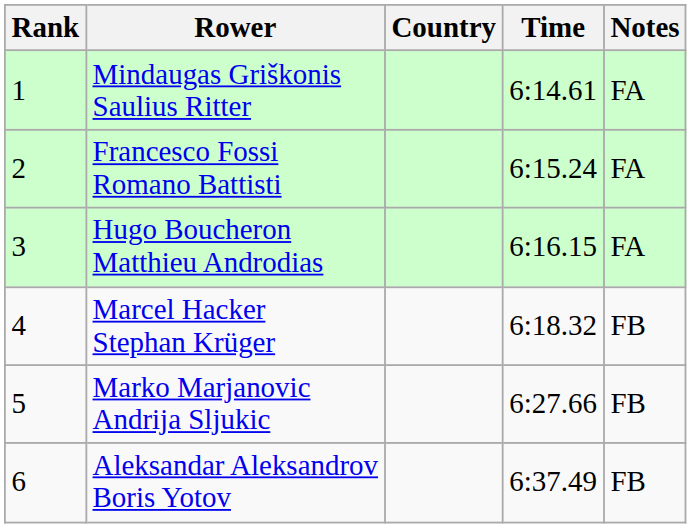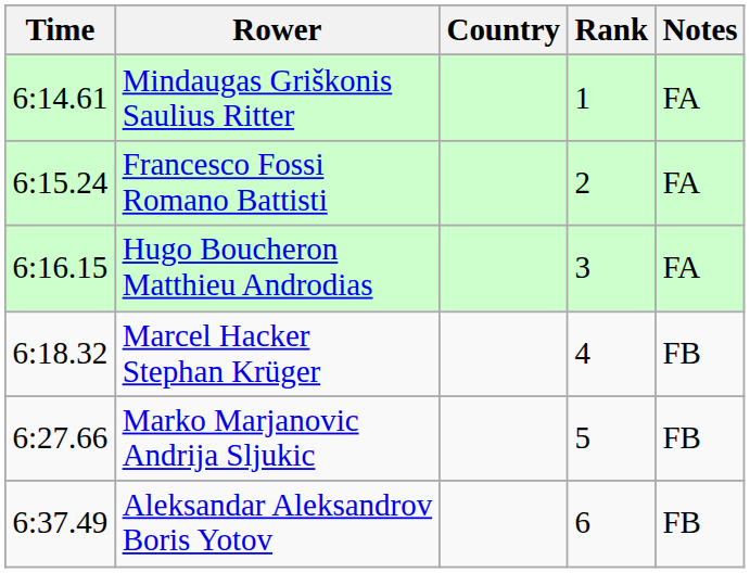columns swapped: Rank <-> Time
